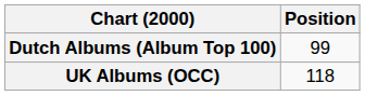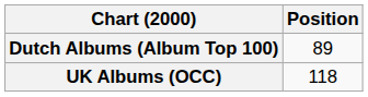Dutch Albums (Album Top 100) | Position: 99 -> 89
